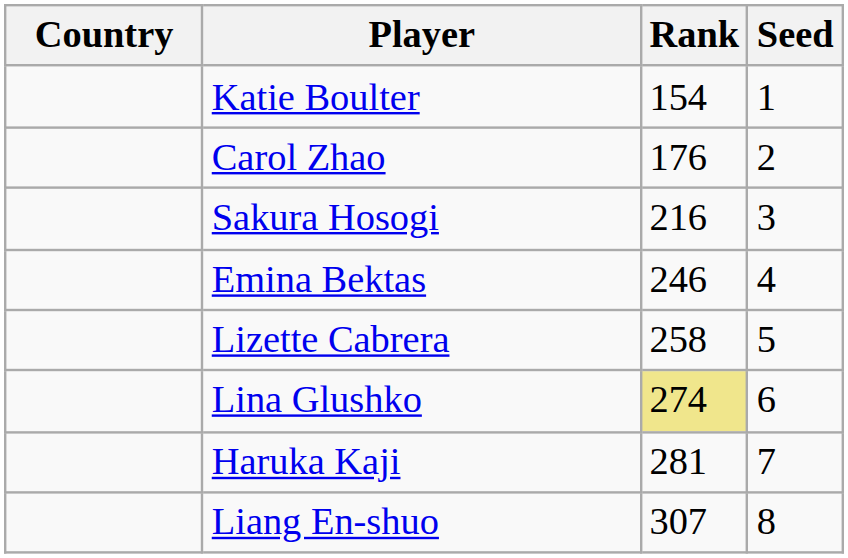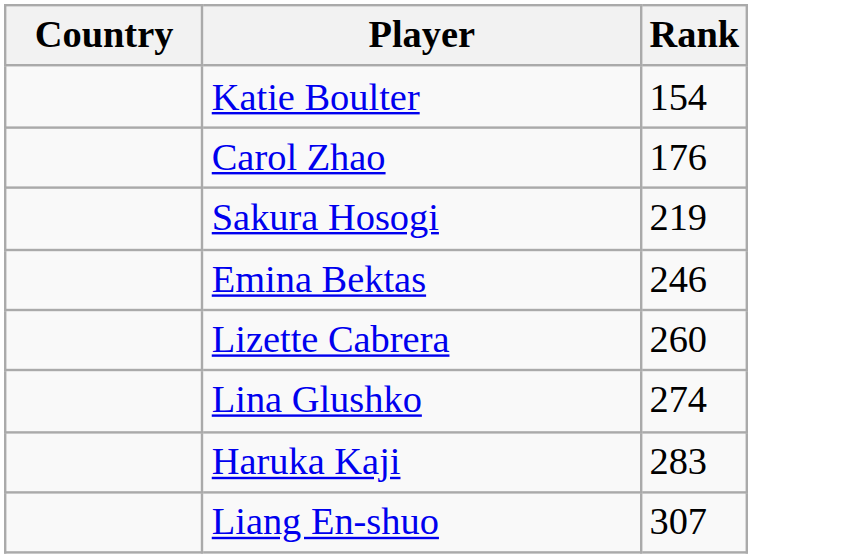- column: Seed | 1 | 2 | 3 | 4 | 5 | 6 | 7 | 8
Sakura Hosogi | Rank: 216 -> 219
Lizette Cabrera | Rank: 258 -> 260
Lina Glushko | Rank: khaki background -> no background
Haruka Kaji | Rank: 281 -> 283
